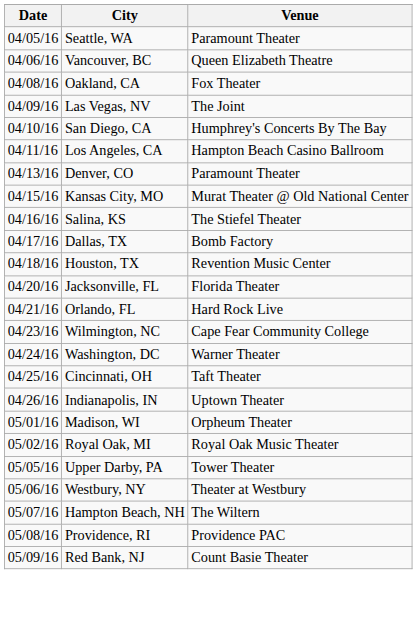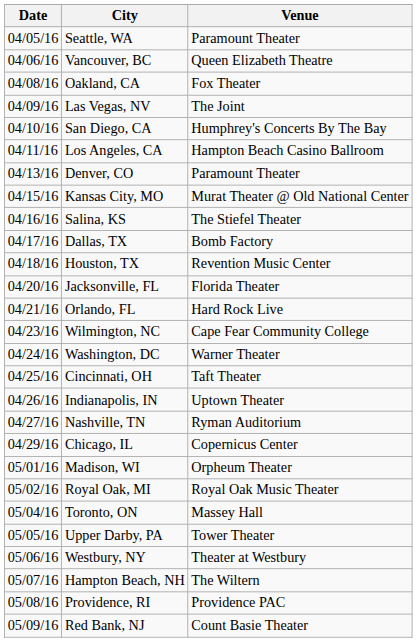+ row: 04/27/16 | Nashville, TN | Ryman Auditorium
+ row: 04/29/16 | Chicago, IL | Copernicus Center
+ row: 05/04/16 | Toronto, ON | Massey Hall
